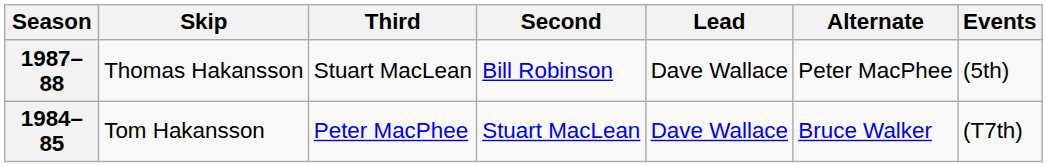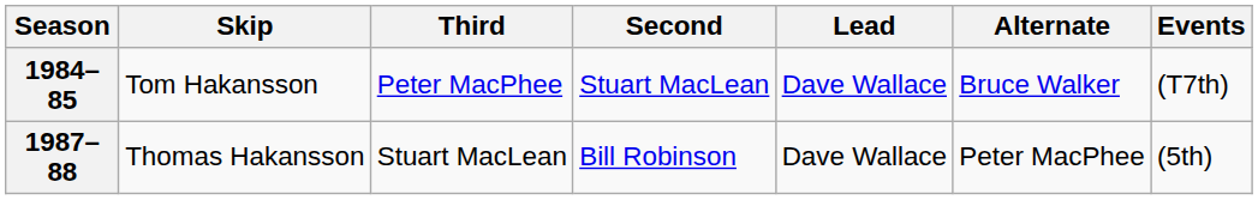rows swapped: 1984–85 <-> 1987–88
